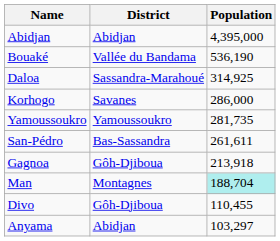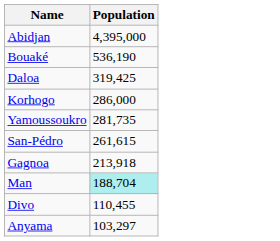- column: District | Abidjan | Vallée du Bandama | Sassandra-Marahoué | Savanes | Yamoussoukro | Bas-Sassandra | Gôh-Djiboua | Montagnes | Gôh-Djiboua | Abidjan
Daloa | Population: 314,925 -> 319,425
San-Pédro | Population: 261,611 -> 261,615
